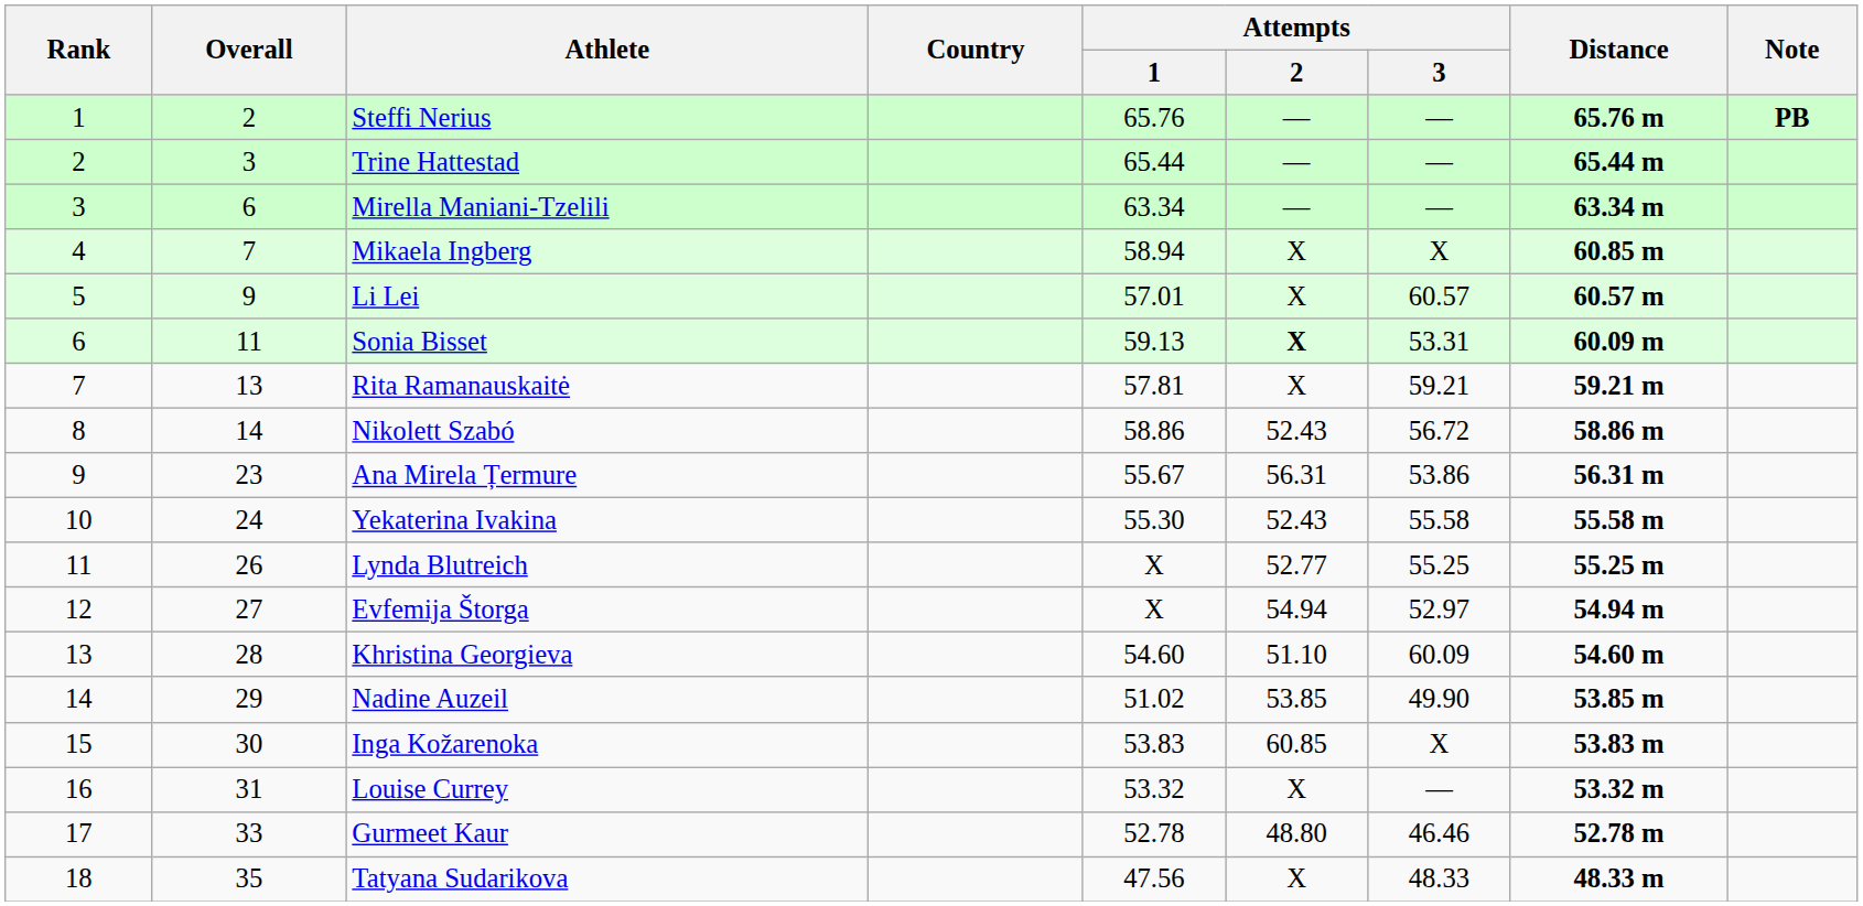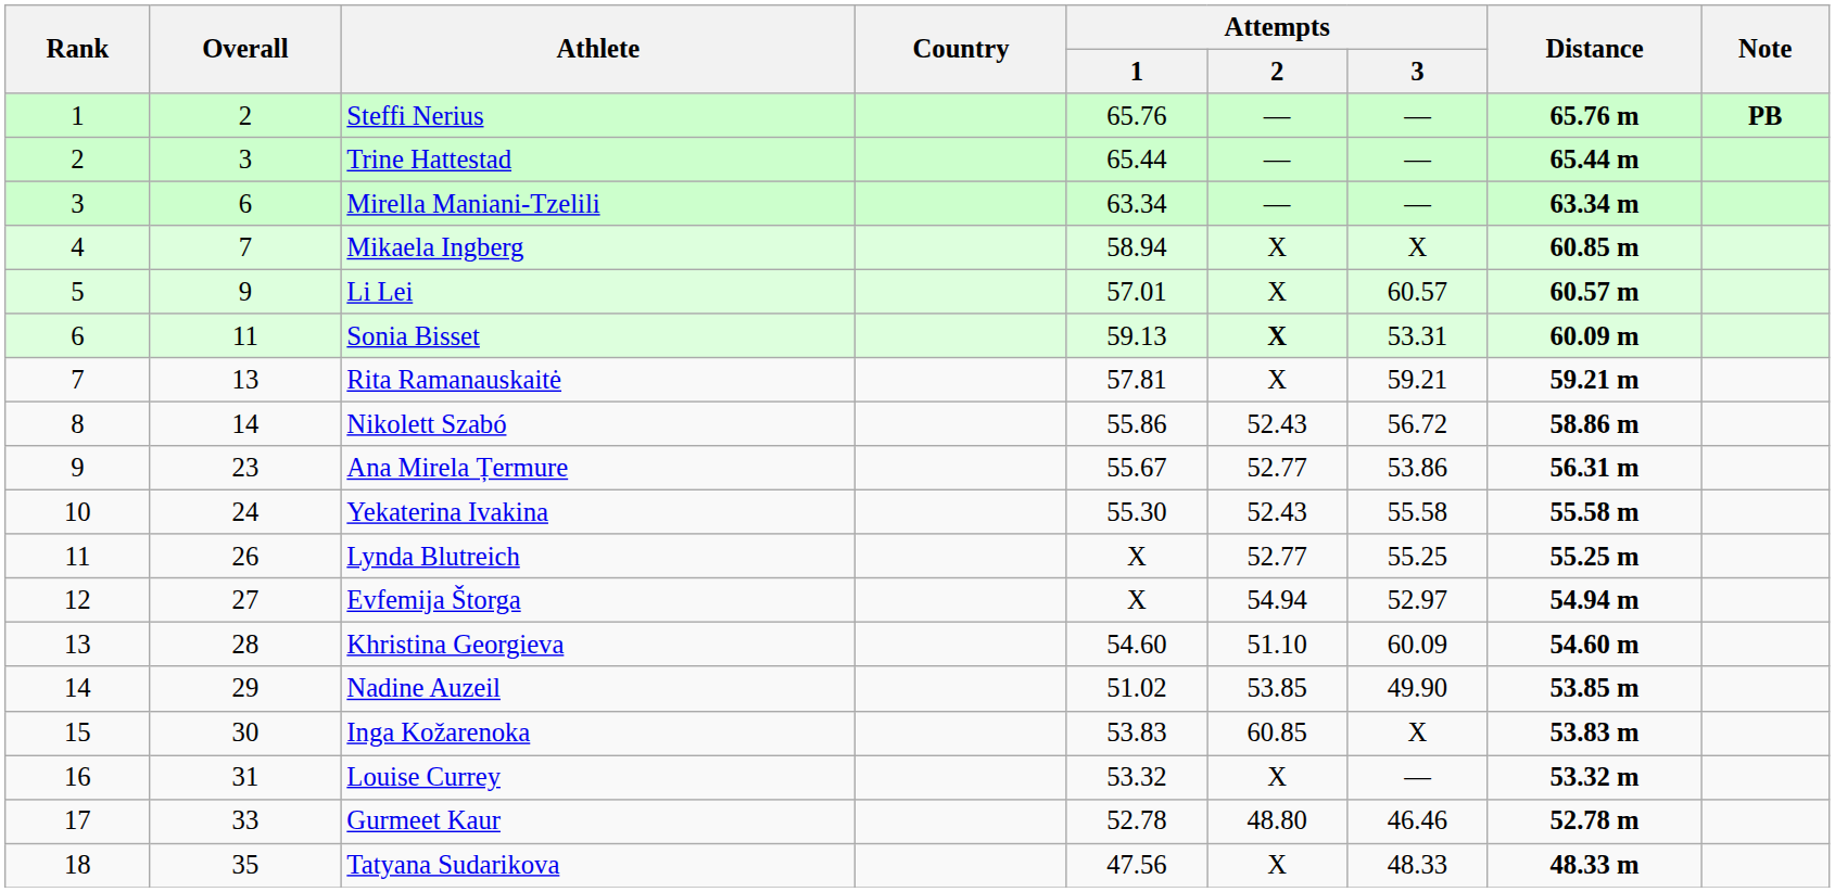Nikolett Szabó | Attempts / 1: 58.86 -> 55.86
Ana Mirela Țermure | Attempts / 2: 56.31 -> 52.77
